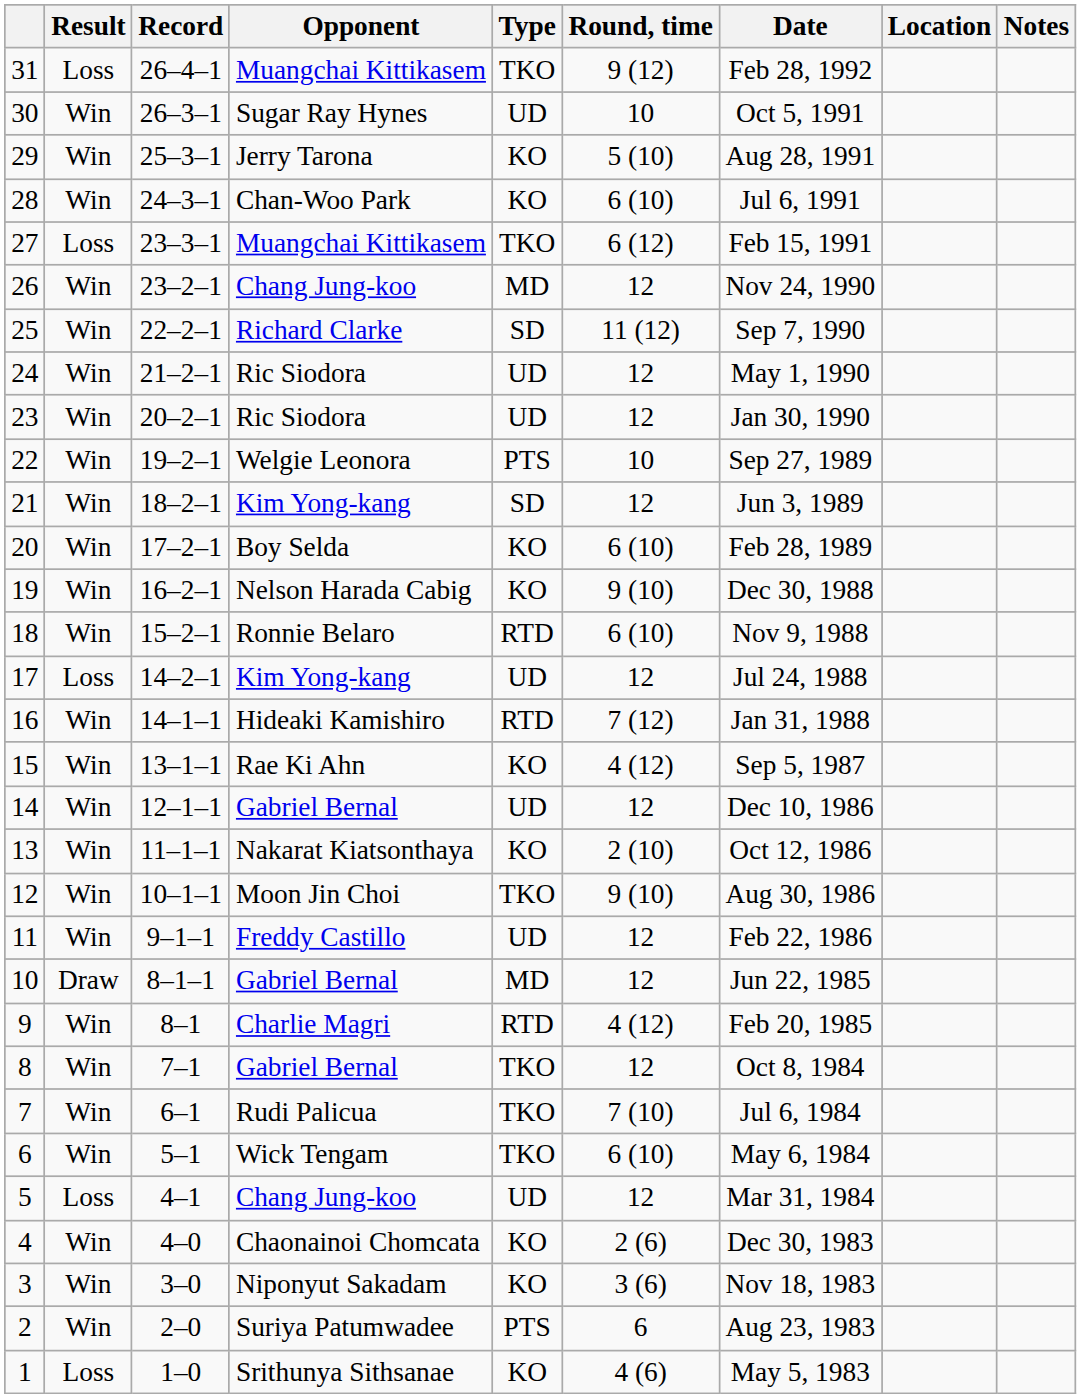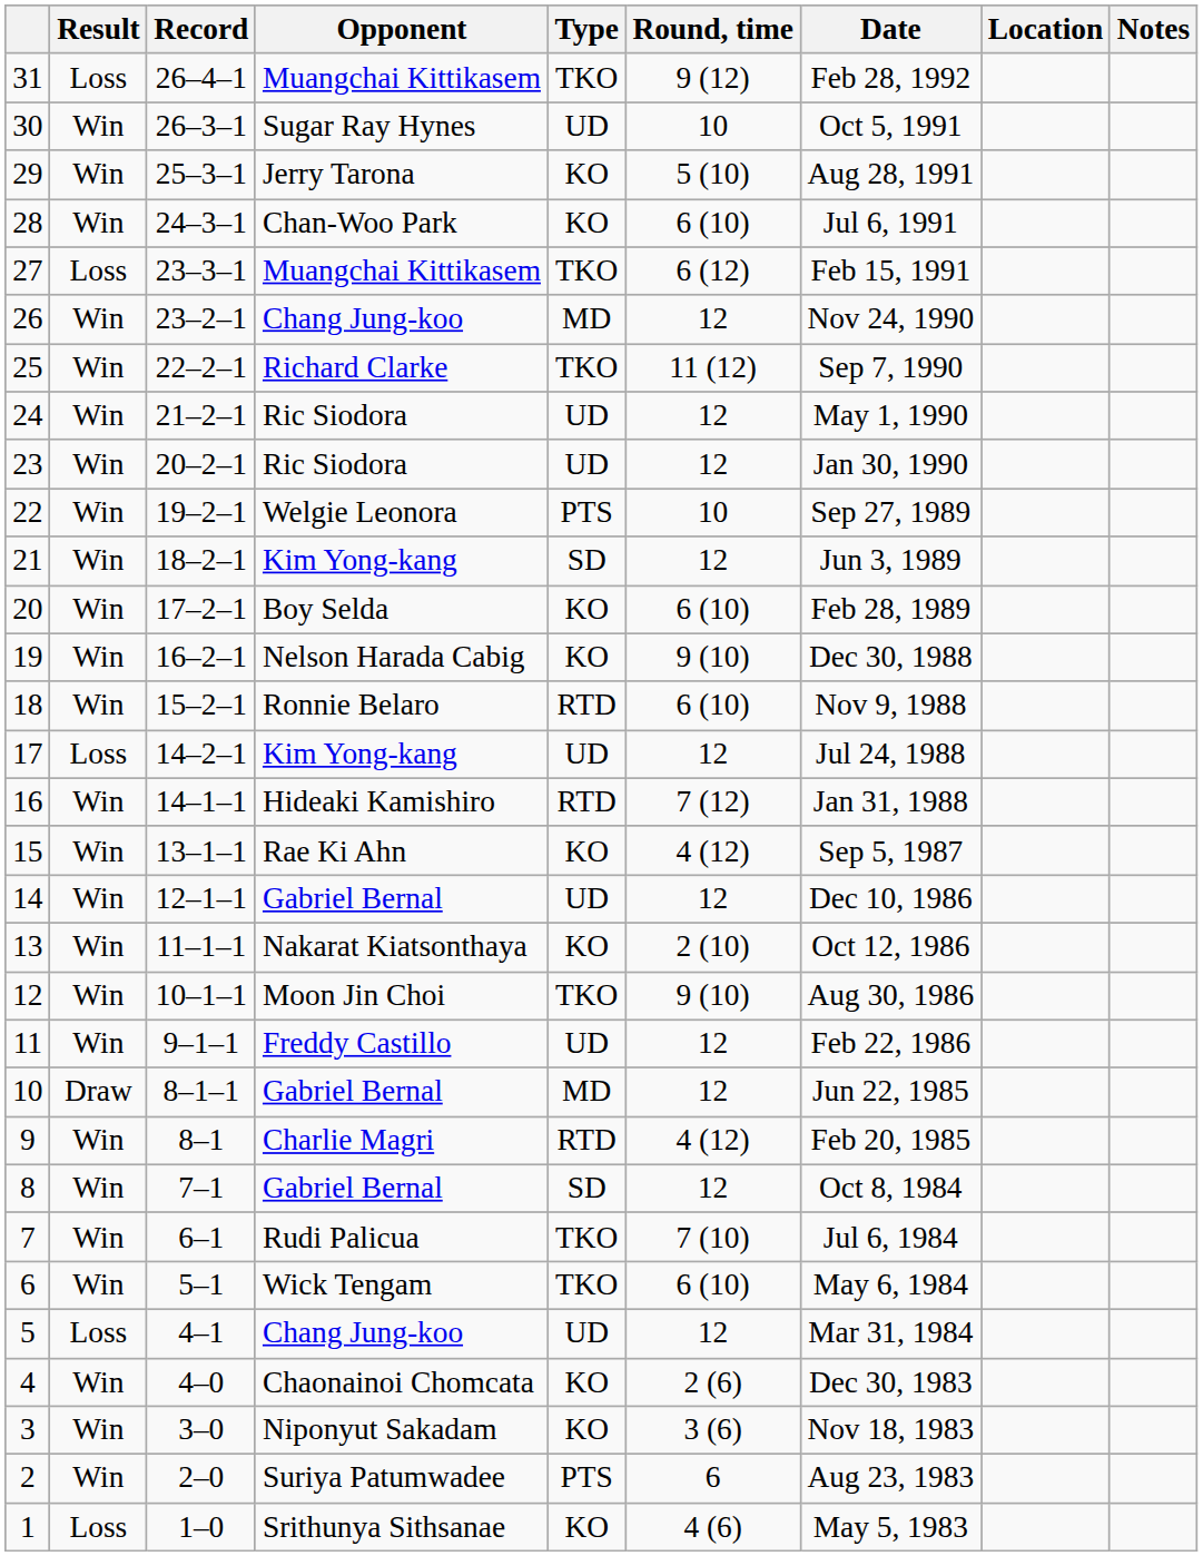25 | Type: SD -> TKO
8 | Type: TKO -> SD
